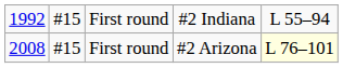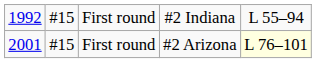First round / #2 Arizona | column 1: 2008 -> 2001
